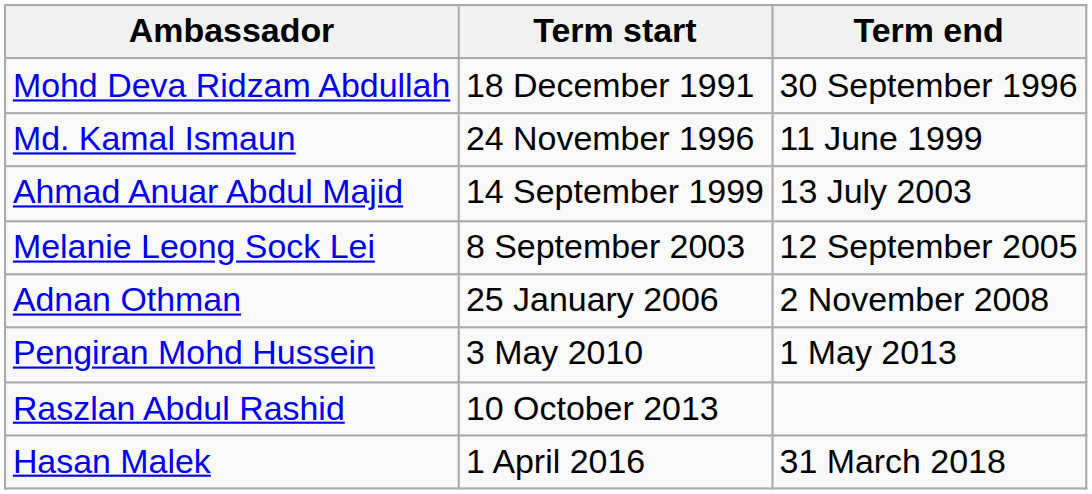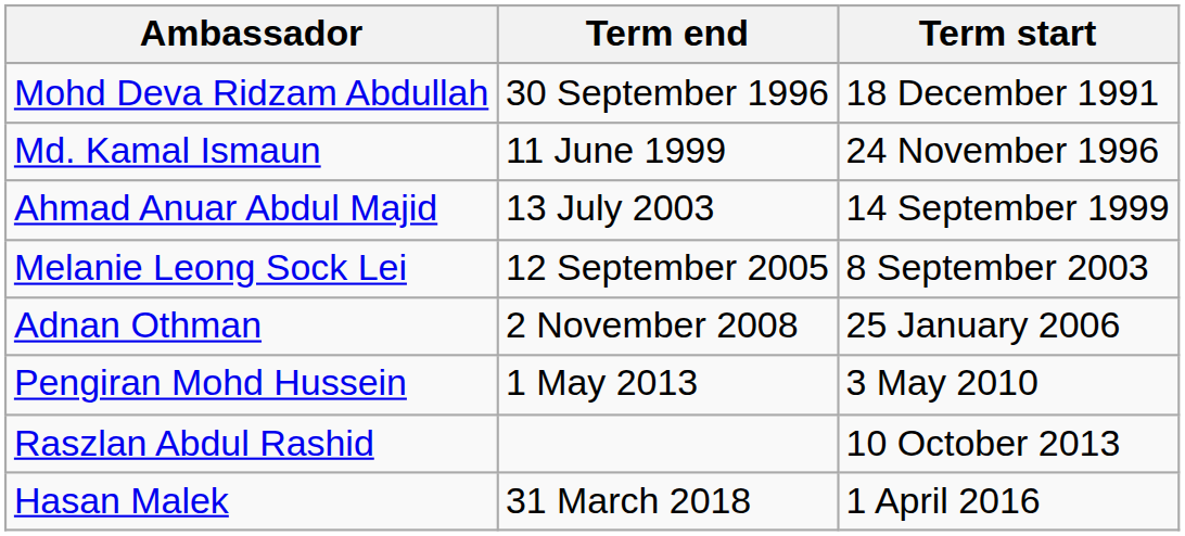columns swapped: Term start <-> Term end
